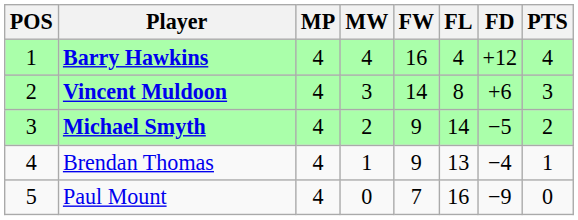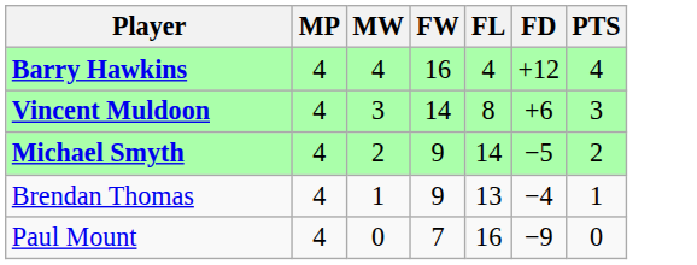- column: POS | 1 | 2 | 3 | 4 | 5
